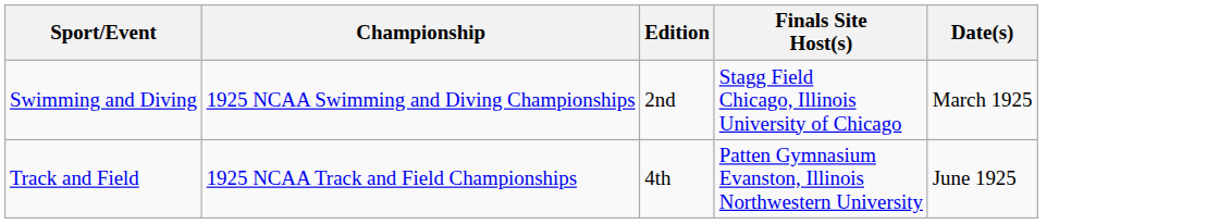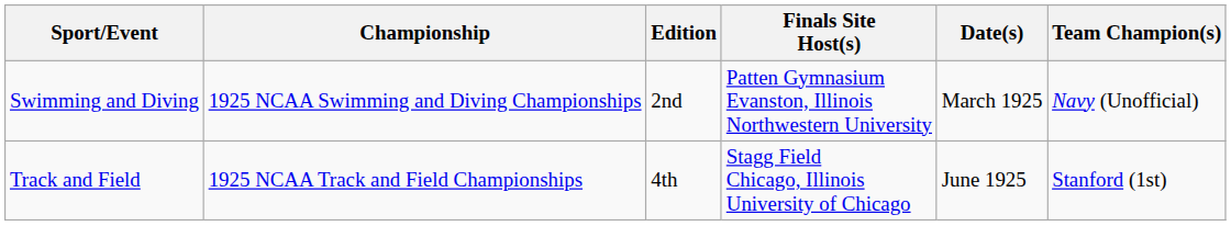+ column: Team Champion(s) | Navy (Unofficial) | Stanford (1st)
Swimming and Diving | Finals Site Host(s): Stagg Field Chicago, Illinois University of Chicago -> Patten Gymnasium Evanston, Illinois Northwestern University
Track and Field | Finals Site Host(s): Patten Gymnasium Evanston, Illinois Northwestern University -> Stagg Field Chicago, Illinois University of Chicago
